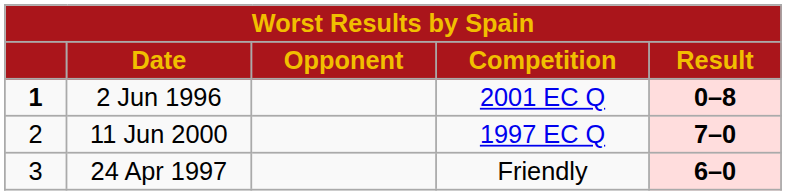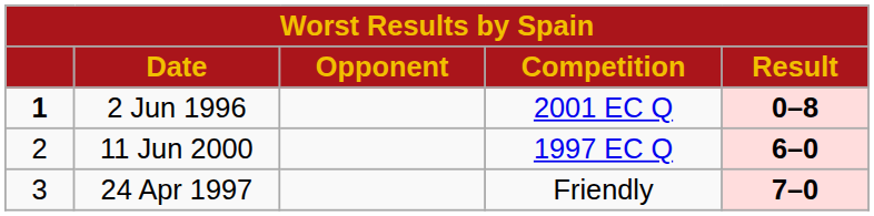11 Jun 2000 | Result: 7–0 -> 6–0
24 Apr 1997 | Result: 6–0 -> 7–0
